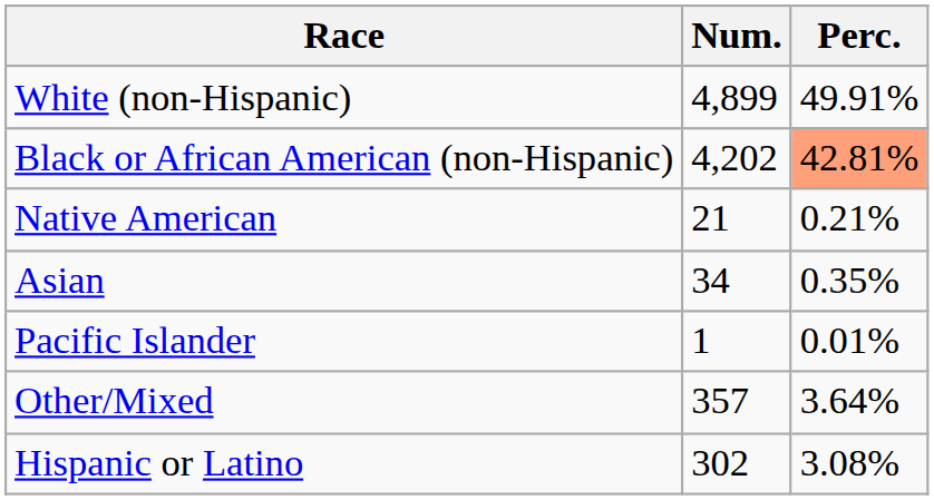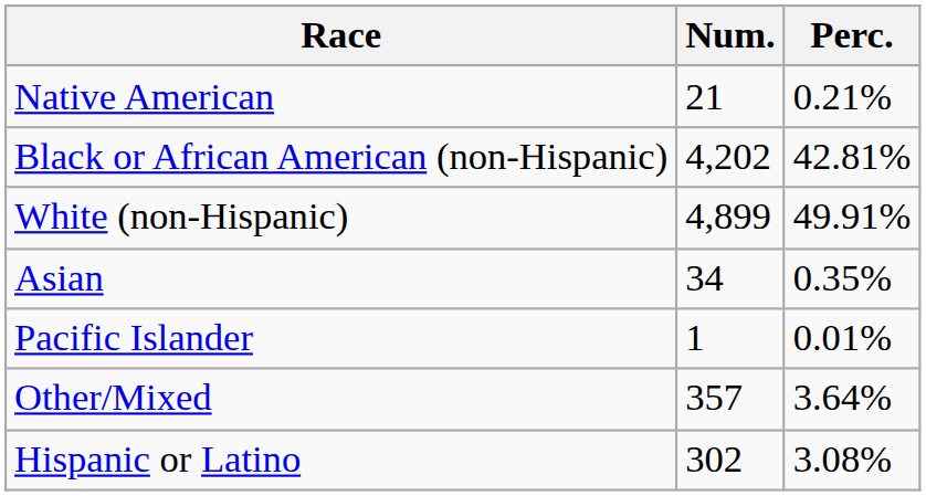rows swapped: White (non-Hispanic) <-> Native American
Black or African American (non-Hispanic) | Perc.: lightsalmon background -> no background
